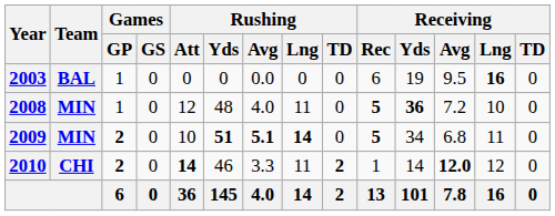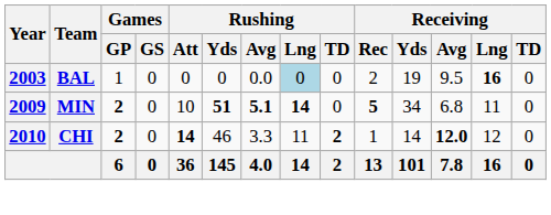2003 | Rushing / Lng: no background -> lightblue background
2003 | Receiving / Rec: 6 -> 2
- row: 2008 | MIN | 1 | 0 | 12 | 48 | 4.0 | 11 | 0 | 5 | 36 | 7.2 | 10 | 0
